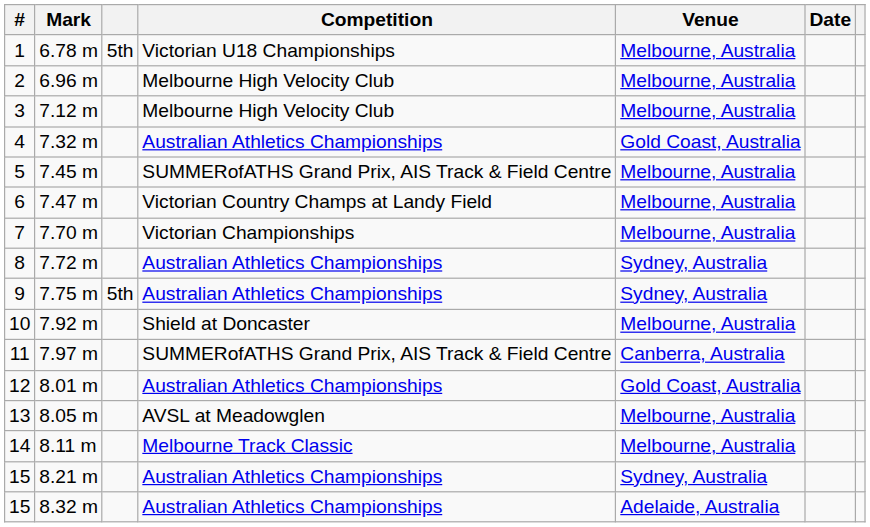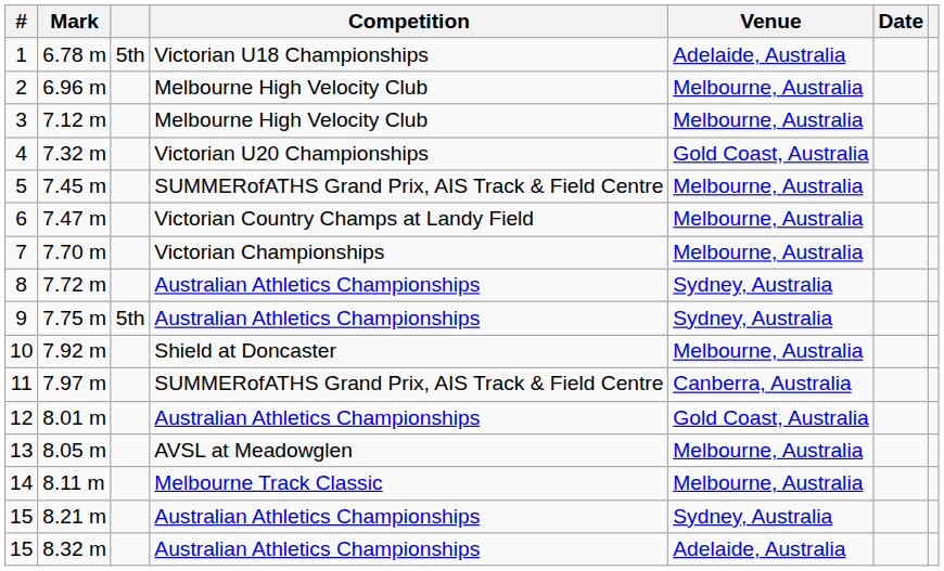6.78 m | Venue: Melbourne, Australia -> Adelaide, Australia
7.32 m | Competition: Australian Athletics Championships -> Victorian U20 Championships
